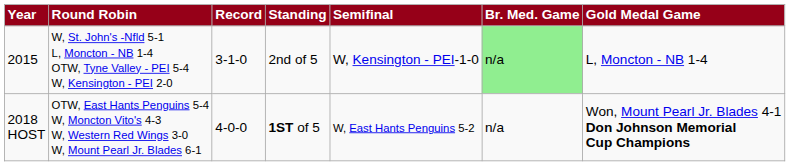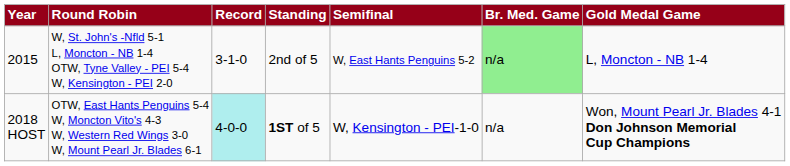2015 | column 5: W, Kensington - PEI-1-0 -> W, East Hants Penguins 5-2
2018 HOST | column 3: no background -> paleturquoise background
2018 HOST | column 5: W, East Hants Penguins 5-2 -> W, Kensington - PEI-1-0
